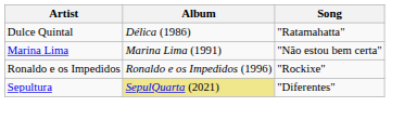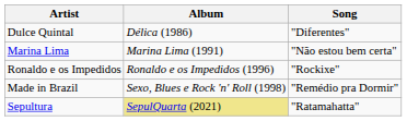Dulce Quintal | Song: "Ratamahatta" -> "Diferentes"
+ row: Made in Brazil | Sexo, Blues e Rock 'n' Roll (1998) | "Remédio pra Dormir"
Sepultura | Song: "Diferentes" -> "Ratamahatta"
